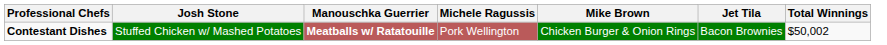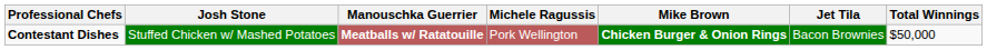Contestant Dishes | Mike Brown: normal -> bold
Contestant Dishes | Total Winnings: $50,002 -> $50,000
